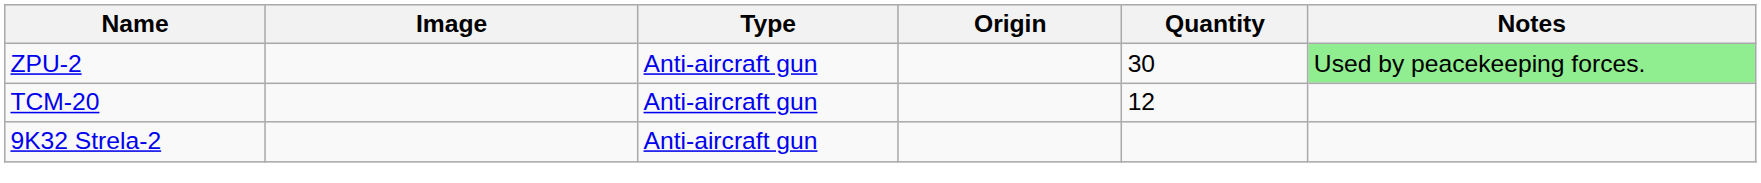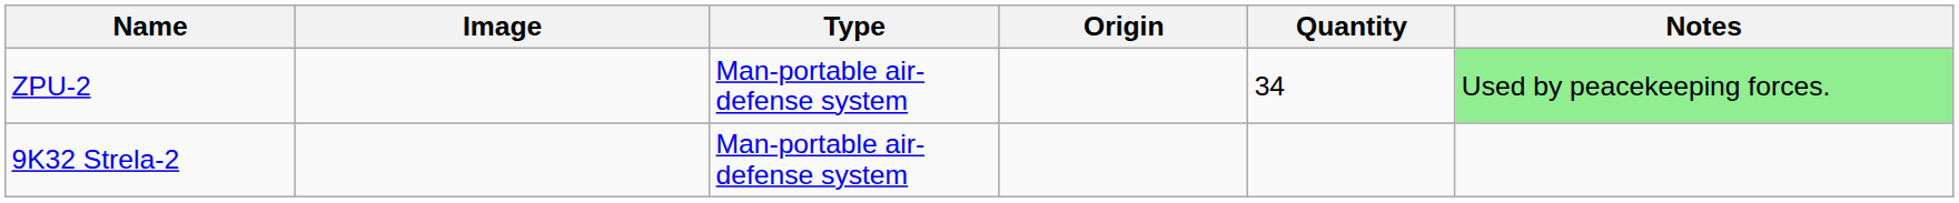ZPU-2 | Type: Anti-aircraft gun -> Man-portable air-defense system
ZPU-2 | Quantity: 30 -> 34
- row: TCM-20 | Anti-aircraft gun | 12
9K32 Strela-2 | Type: Anti-aircraft gun -> Man-portable air-defense system
